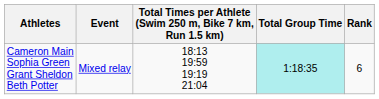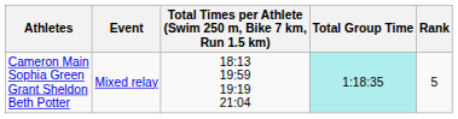Cameron Main Sophia Green Grant Sheldon Beth Potter | Rank: 6 -> 5
